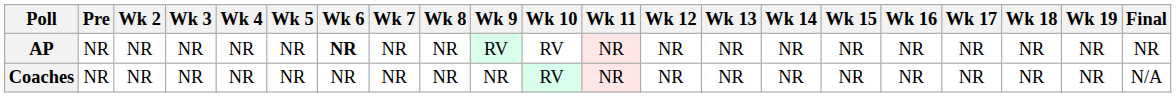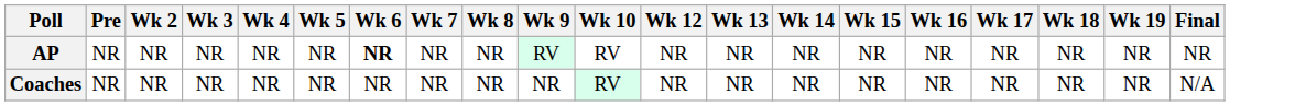- column: Wk 11 | NR | NR
